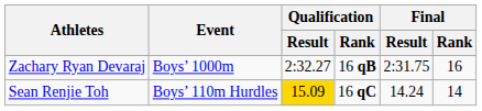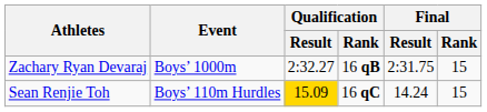Zachary Ryan Devaraj | Final / Rank: 16 -> 15
Sean Renjie Toh | Final / Rank: 14 -> 15
